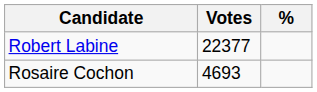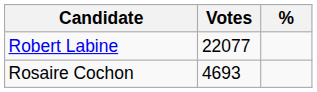Robert Labine | Votes: 22377 -> 22077
